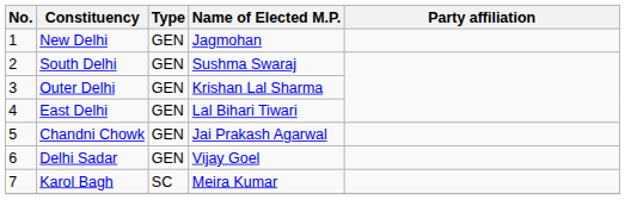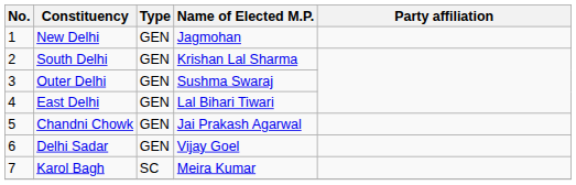South Delhi | Name of Elected M.P.: Sushma Swaraj -> Krishan Lal Sharma
Outer Delhi | Name of Elected M.P.: Krishan Lal Sharma -> Sushma Swaraj
